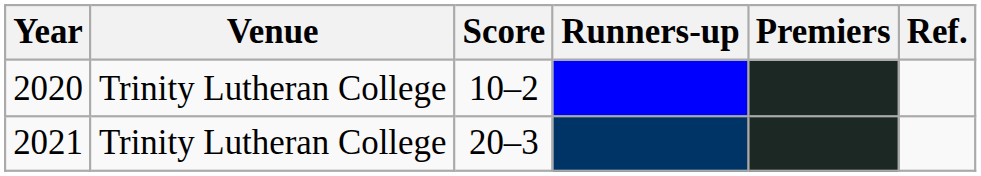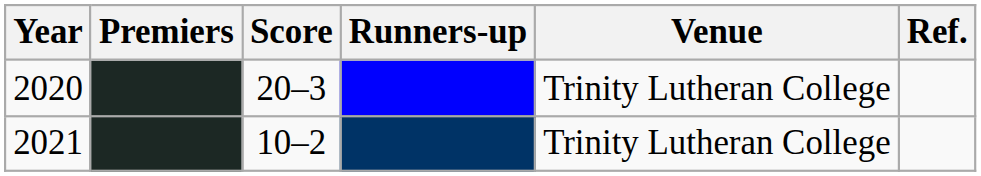columns swapped: Premiers <-> Venue
2020 | Score: 10–2 -> 20–3
2021 | Score: 20–3 -> 10–2
